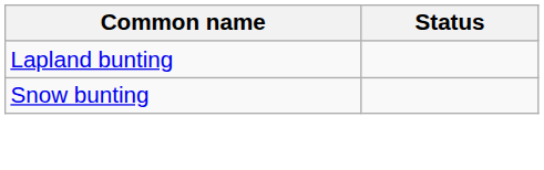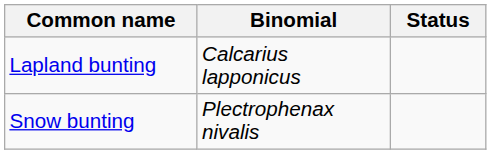+ column: Binomial | Calcarius lapponicus | Plectrophenax nivalis
